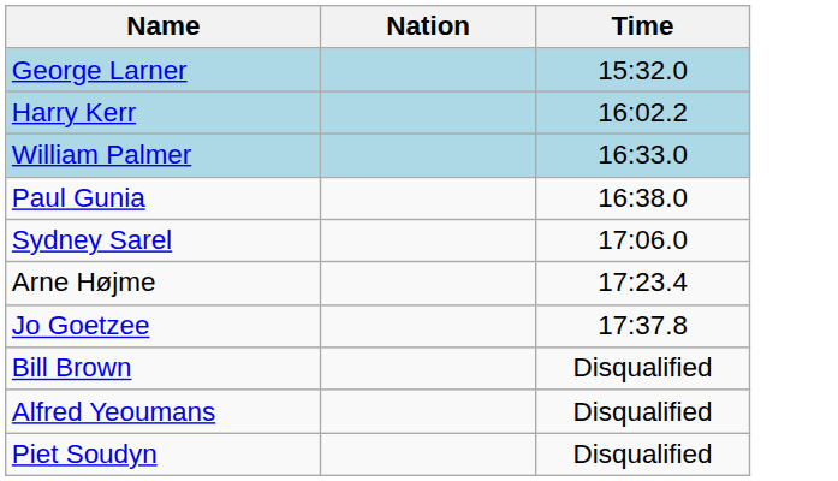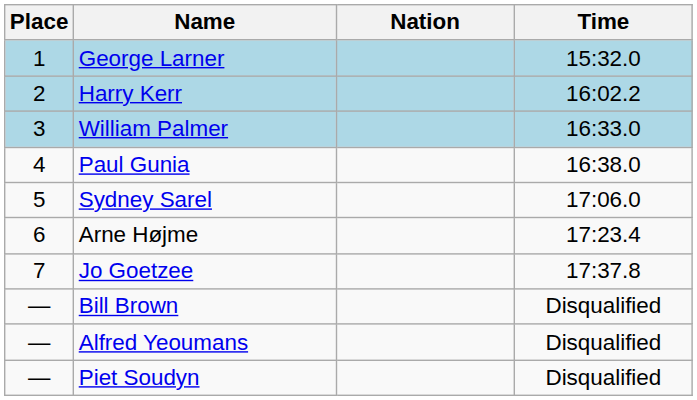+ column: Place | 1 | 2 | 3 | 4 | 5 | 6 | 7 | — | — | —
